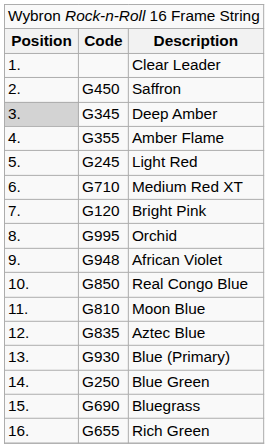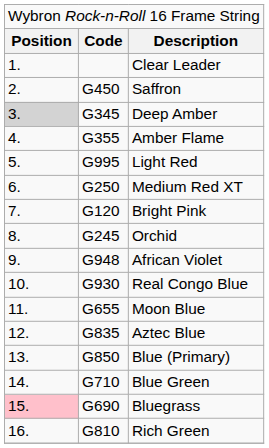Light Red | column 2: G245 -> G995
Medium Red XT | column 2: G710 -> G250
Orchid | column 2: G995 -> G245
Real Congo Blue | column 2: G850 -> G930
Moon Blue | column 2: G810 -> G655
Blue (Primary) | column 2: G930 -> G850
Blue Green | column 2: G250 -> G710
Bluegrass | column 1: no background -> pink background
Rich Green | column 2: G655 -> G810
